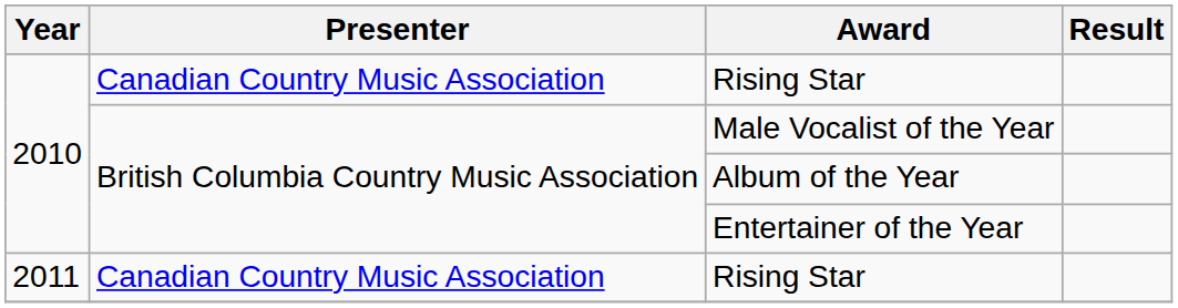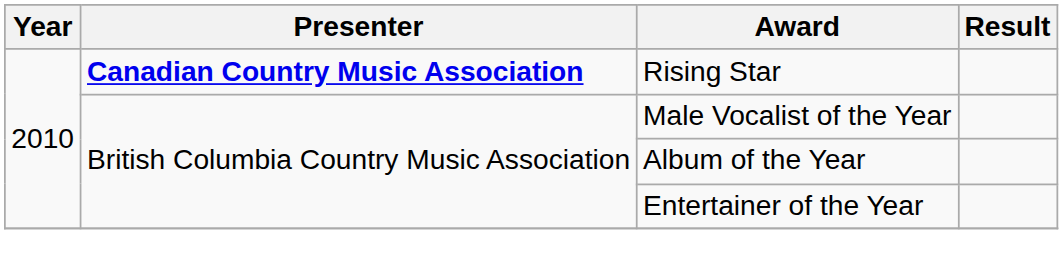2010 / Rising Star | Presenter: normal -> bold
- row: 2011 | Canadian Country Music Association | Rising Star
